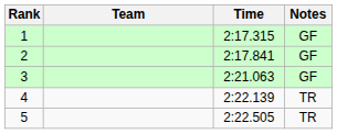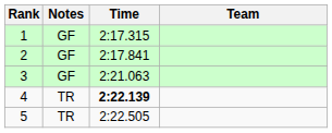columns swapped: Team <-> Notes
4 | Time: normal -> bold
